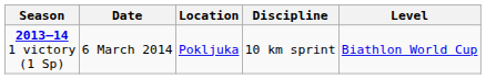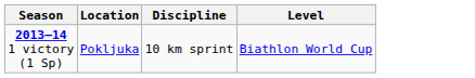- column: Date | 6 March 2014
